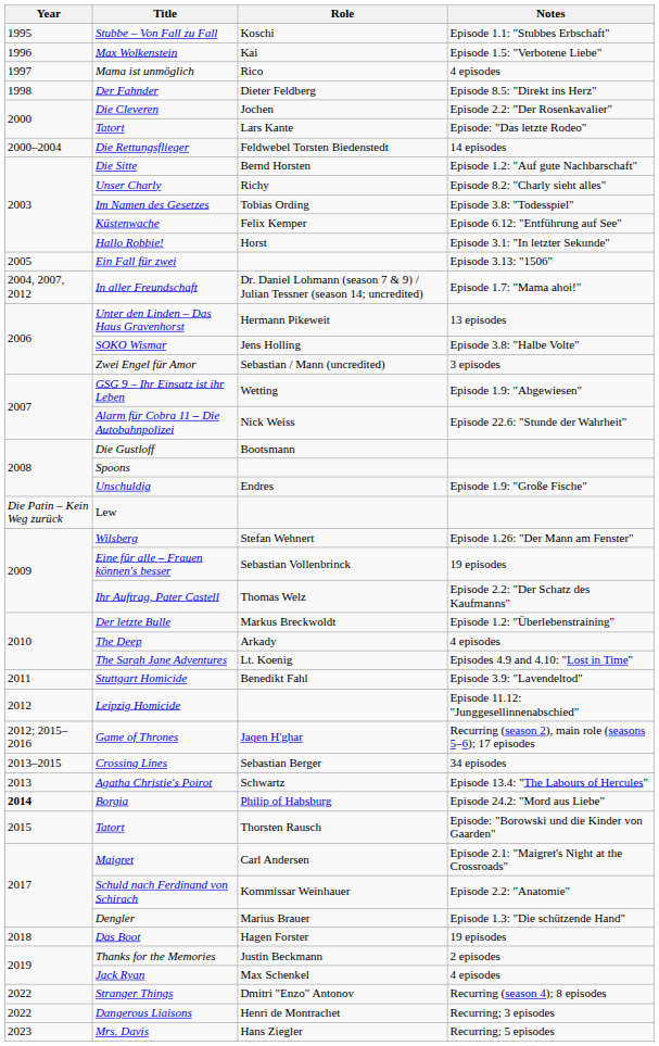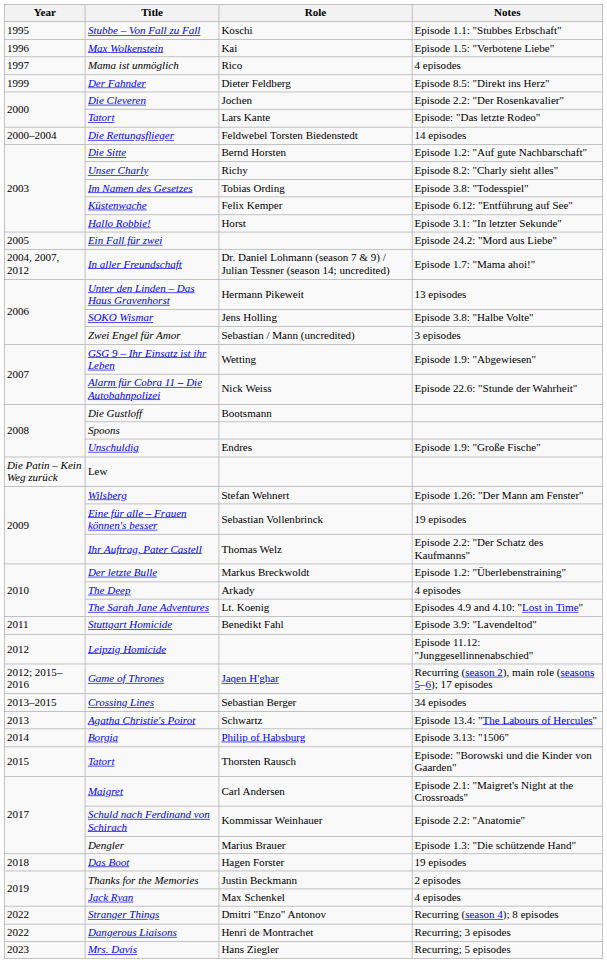Der Fahnder | Year: 1998 -> 1999
Ein Fall für zwei | Notes: Episode 3.13: "1506" -> Episode 24.2: "Mord aus Liebe"
Borgia | Year: bold -> normal
Borgia | Notes: Episode 24.2: "Mord aus Liebe" -> Episode 3.13: "1506"
